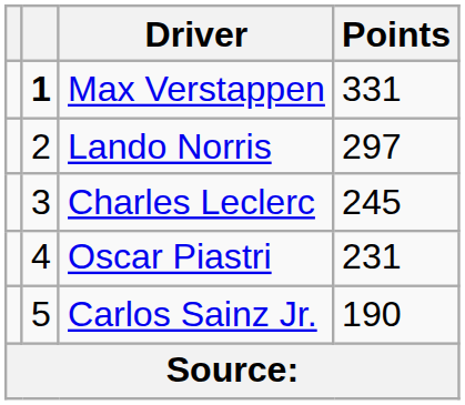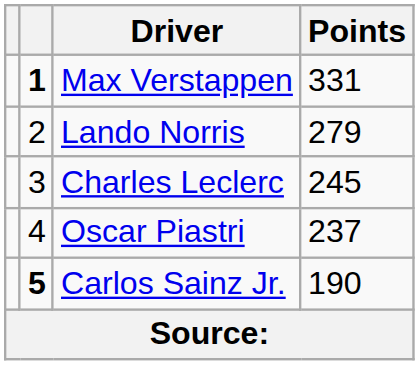Lando Norris | Points: 297 -> 279
Oscar Piastri | Points: 231 -> 237
Carlos Sainz Jr. | column 2: normal -> bold
